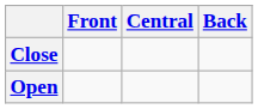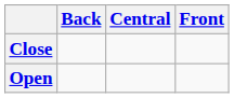columns swapped: Front <-> Back
